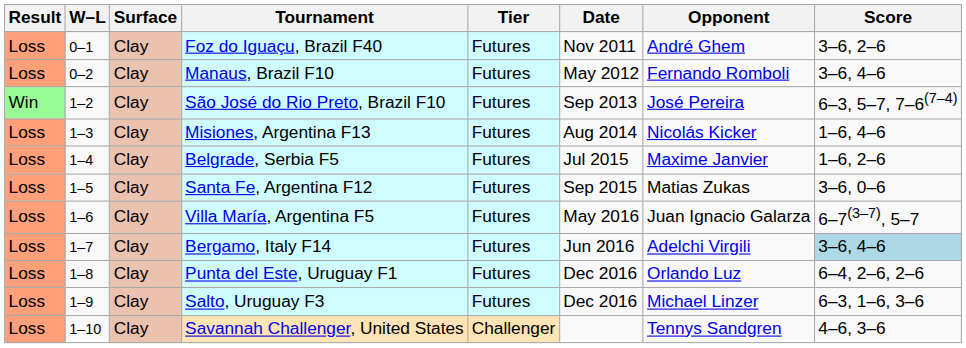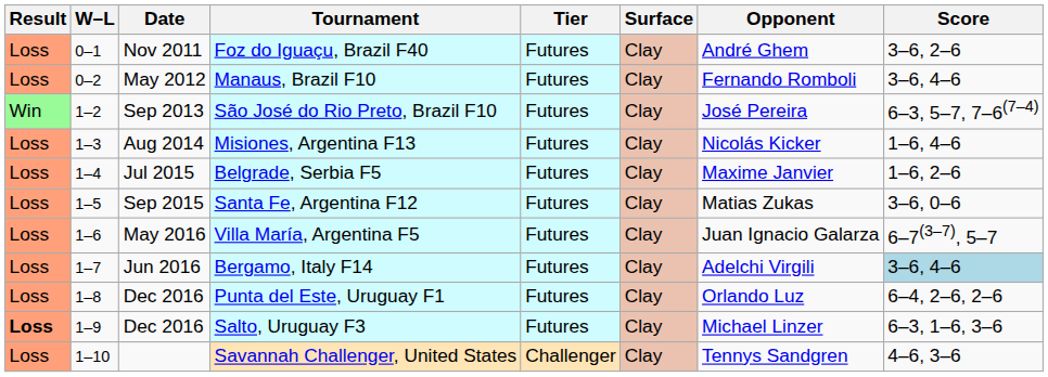columns swapped: Date <-> Surface
Salto, Uruguay F3 | Result: normal -> bold
